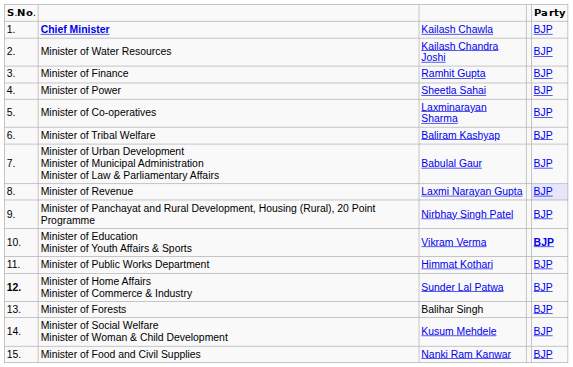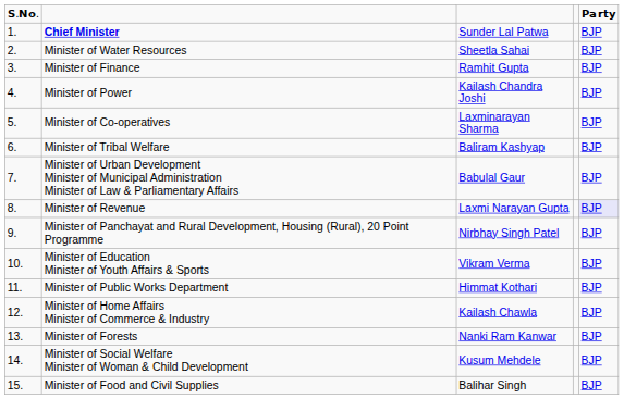Chief Minister | column 3: Kailash Chawla -> Sunder Lal Patwa
Minister of Water Resources | column 3: Kailash Chandra Joshi -> Sheetla Sahai
Minister of Power | column 3: Sheetla Sahai -> Kailash Chandra Joshi
Minister of Education Minister of Youth Affairs & Sports | column 5: bold -> normal
Minister of Home Affairs Minister of Commerce & Industry | column 1: bold -> normal
Minister of Home Affairs Minister of Commerce & Industry | column 3: Sunder Lal Patwa -> Kailash Chawla
Minister of Forests | column 3: Balihar Singh -> Nanki Ram Kanwar
Minister of Food and Civil Supplies | column 3: Nanki Ram Kanwar -> Balihar Singh
